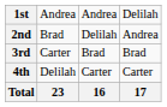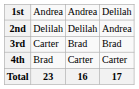2nd | column 2: Brad -> Delilah
4th | column 2: Delilah -> Brad
